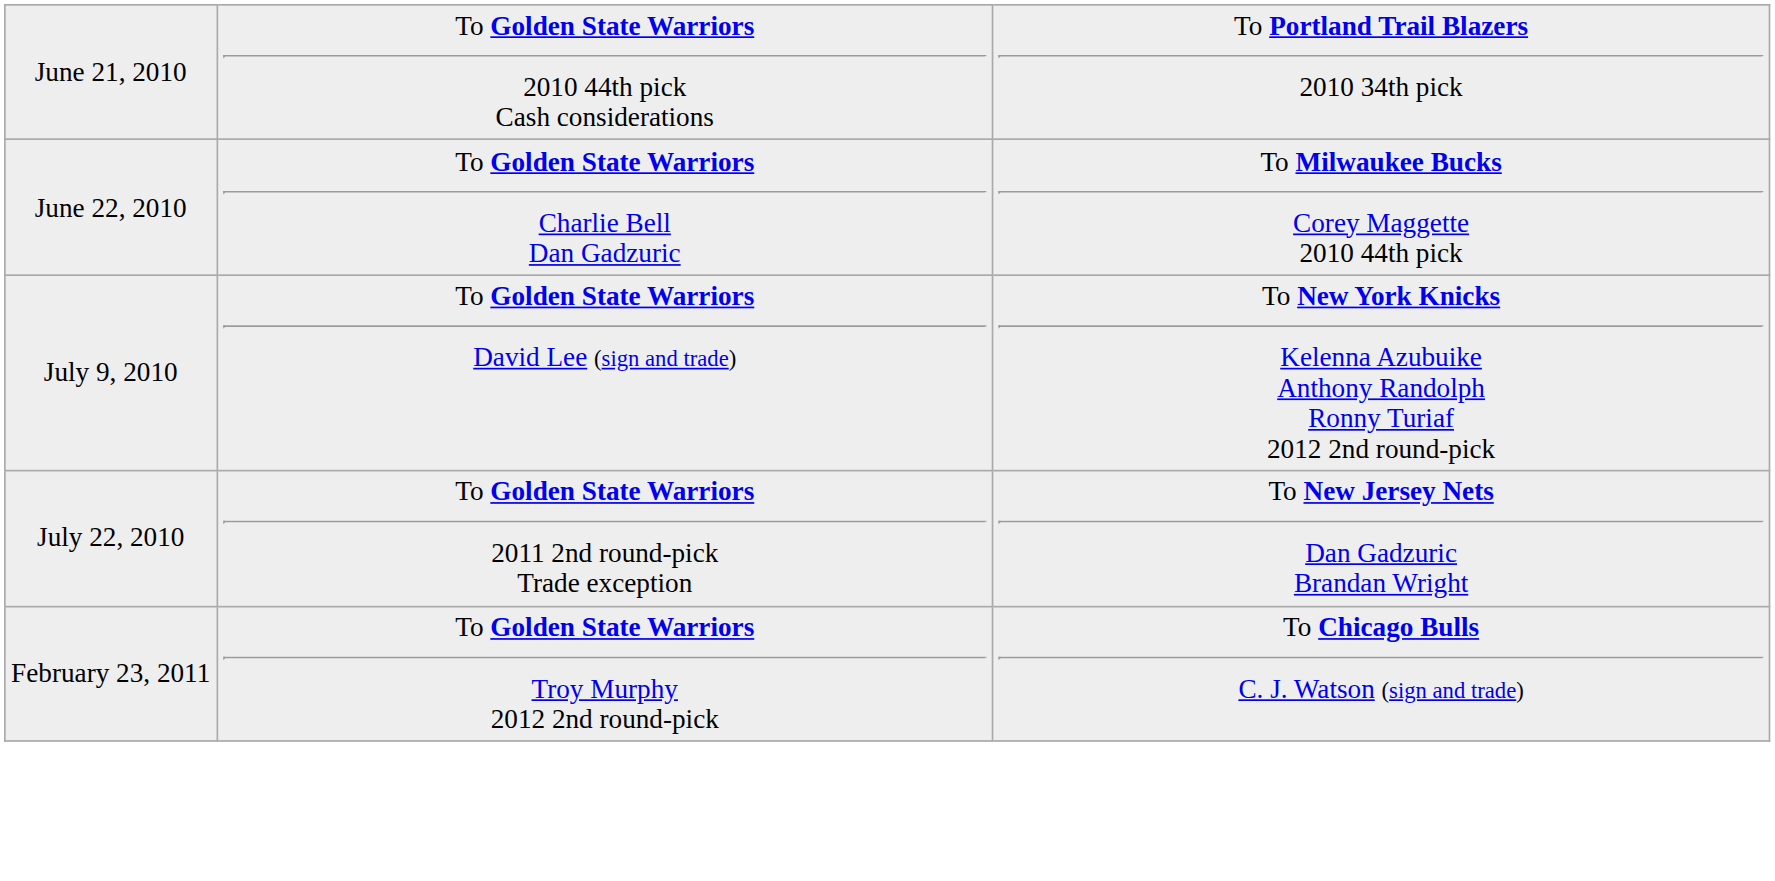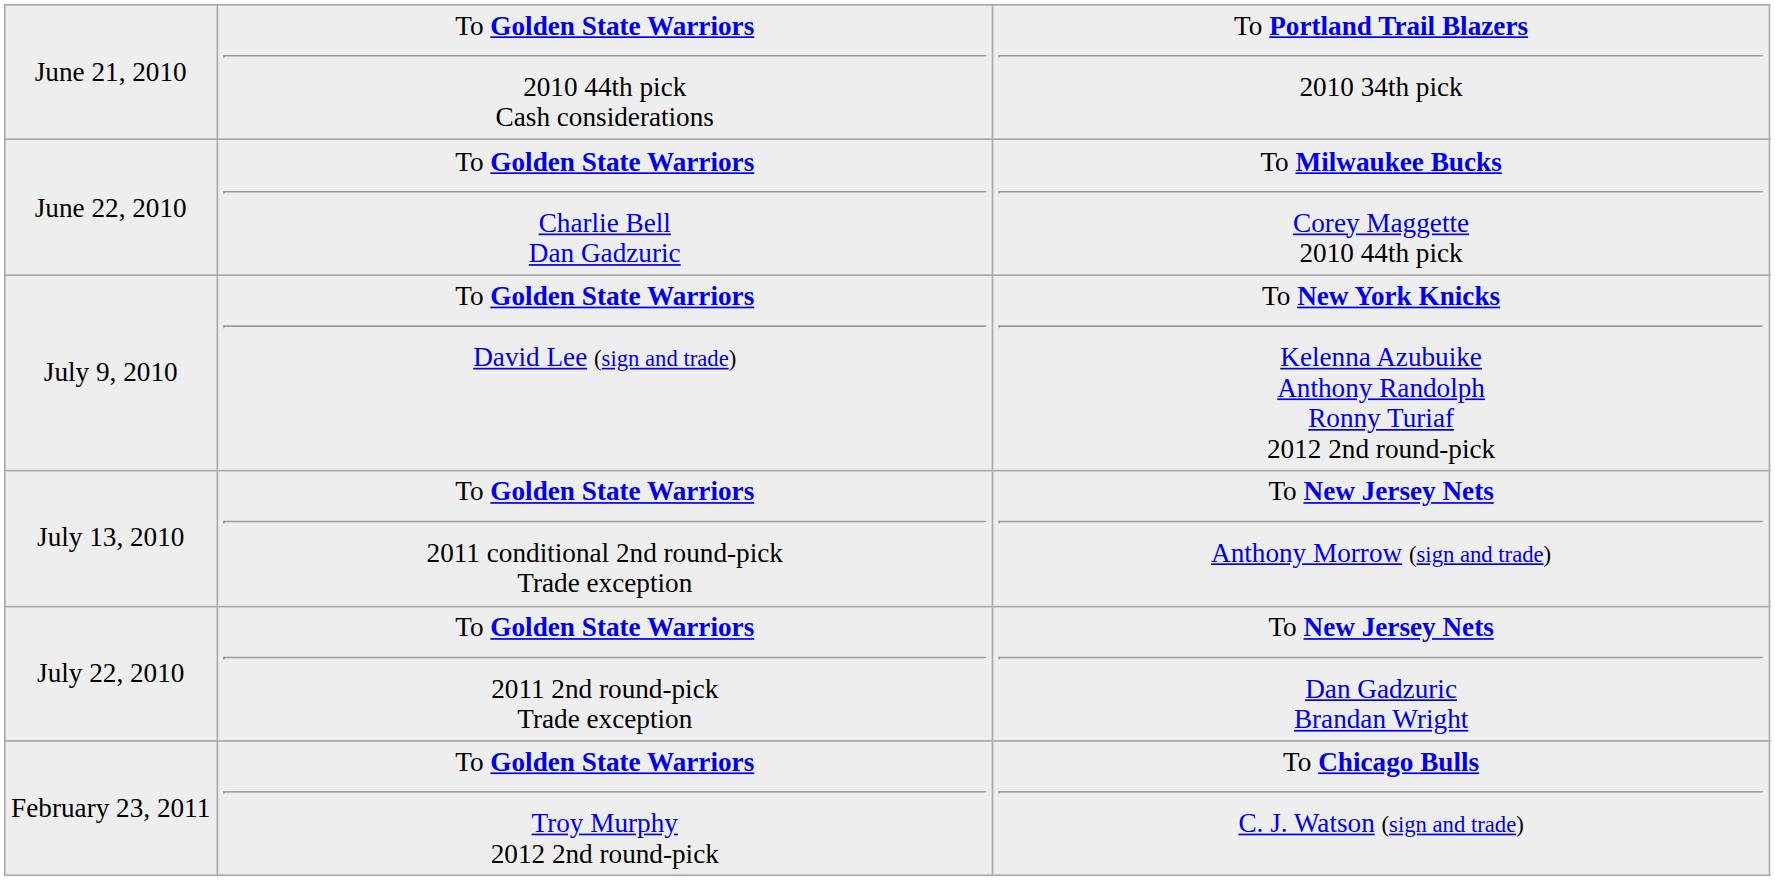+ row: July 13, 2010 | To Golden State Warriors 2011 conditional 2nd round-pick Trade exception | To New Jersey Nets Anthony Morrow (sign and trade)
